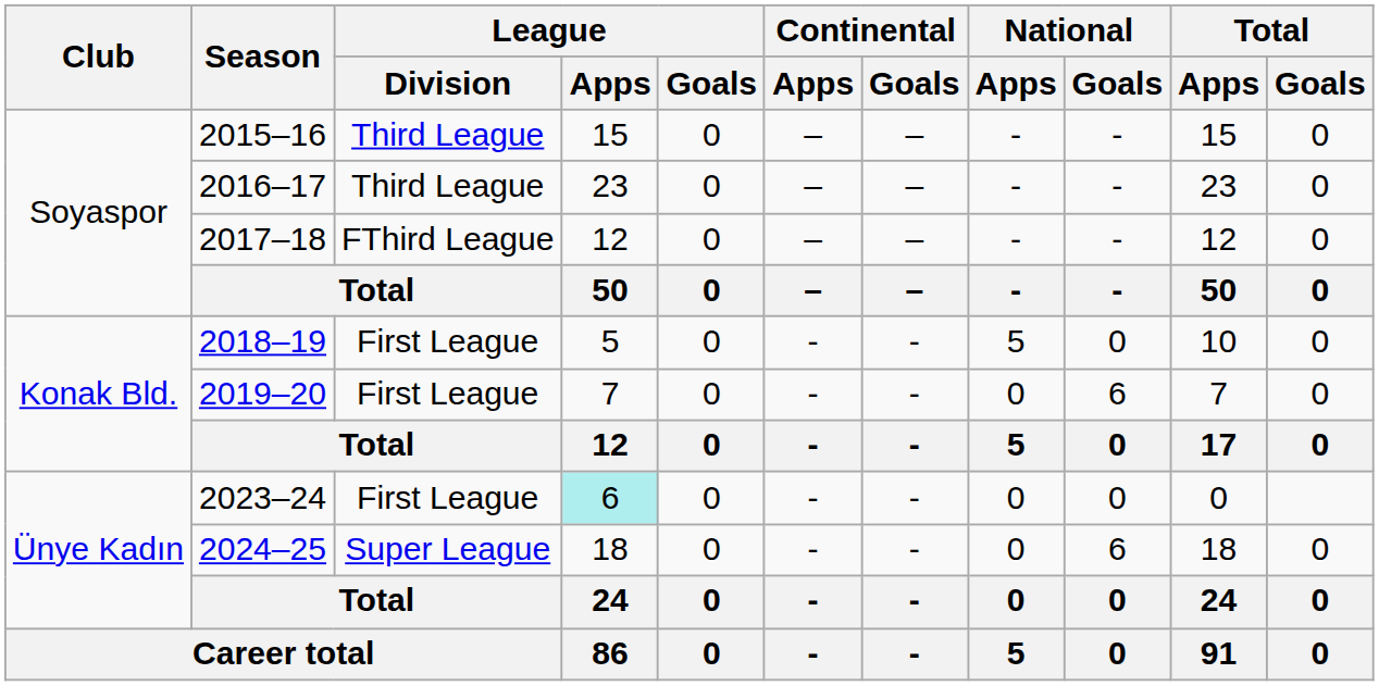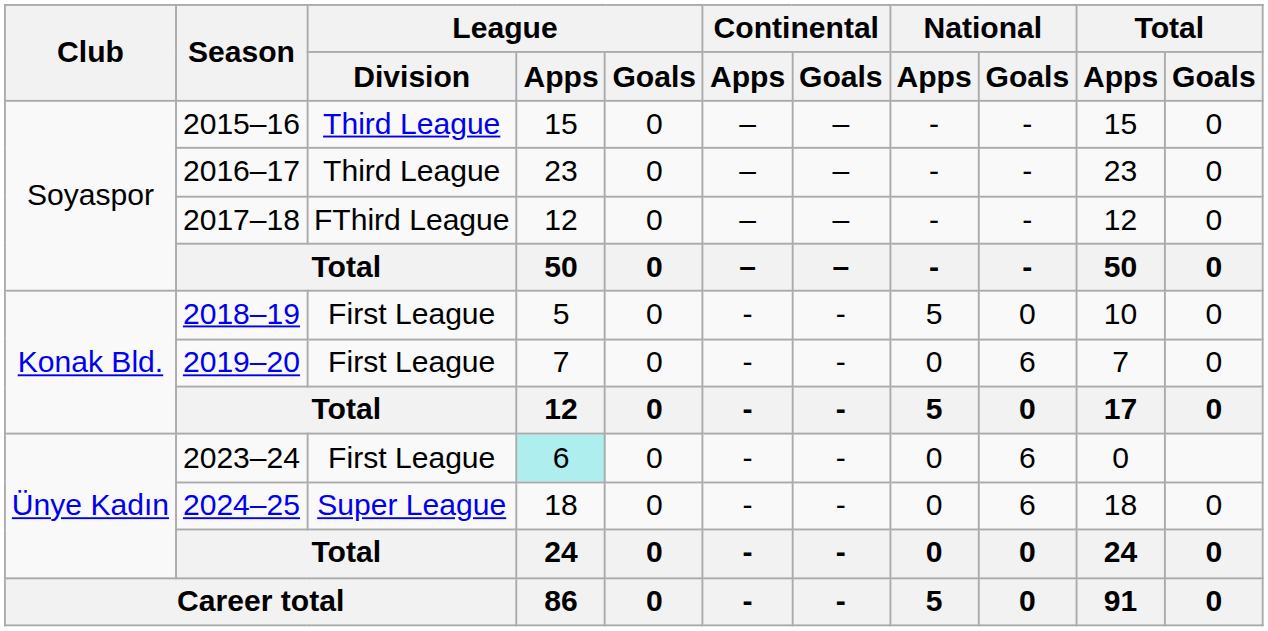2023–24 | National / Goals: 0 -> 6
